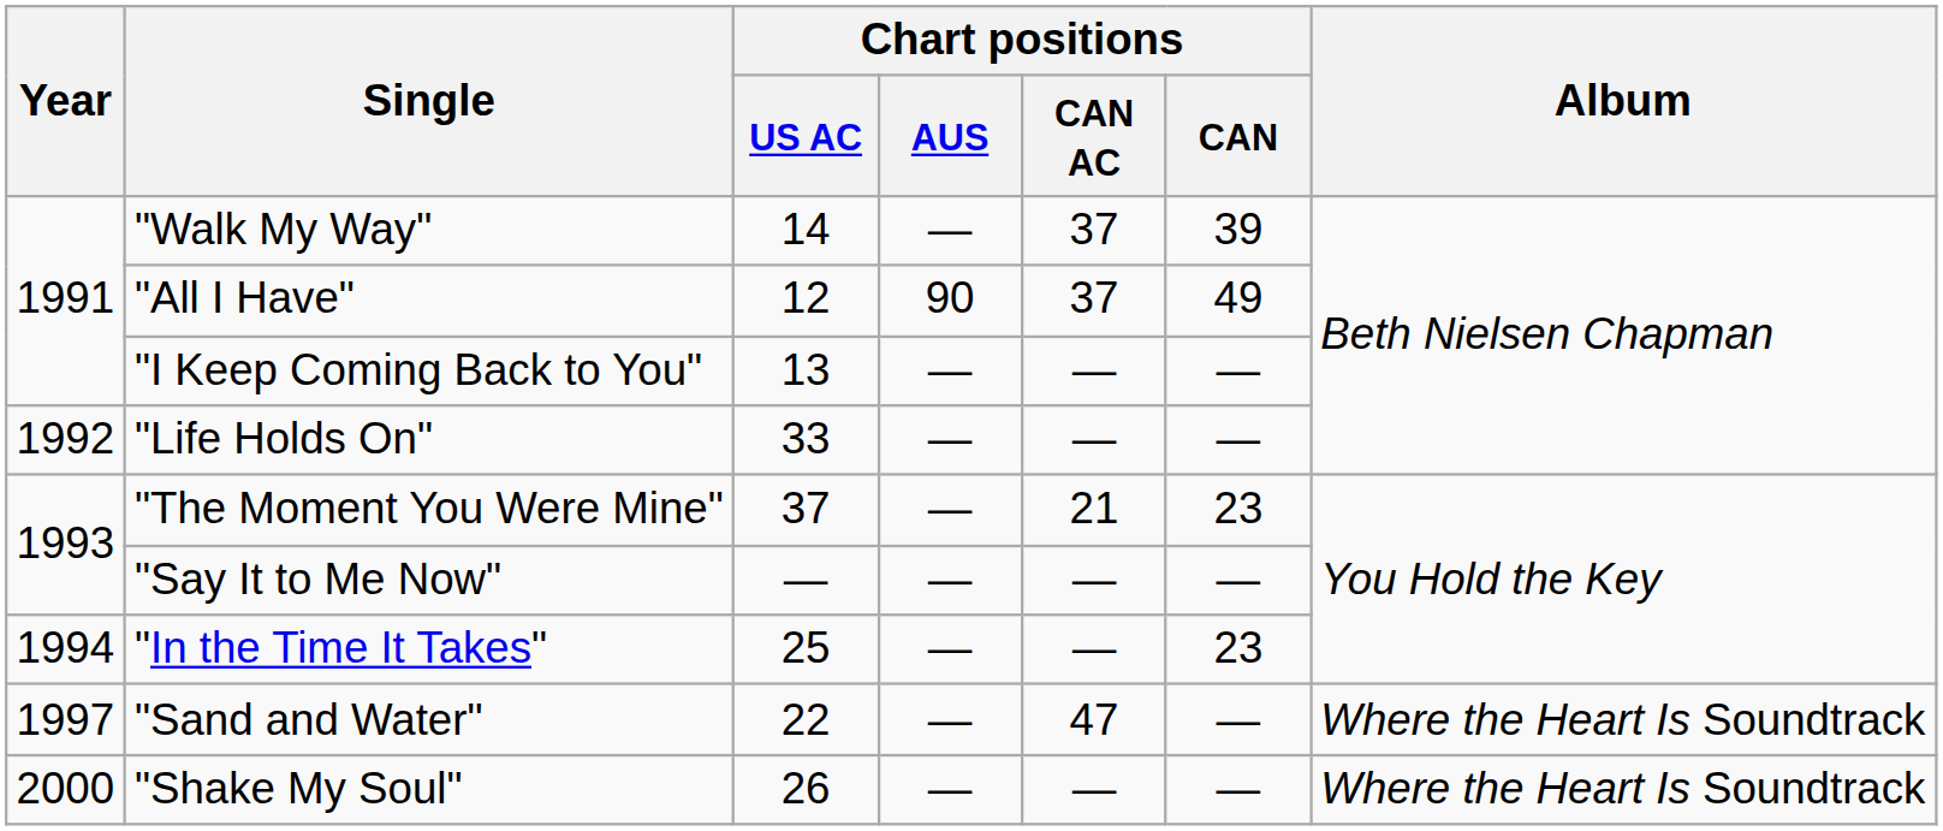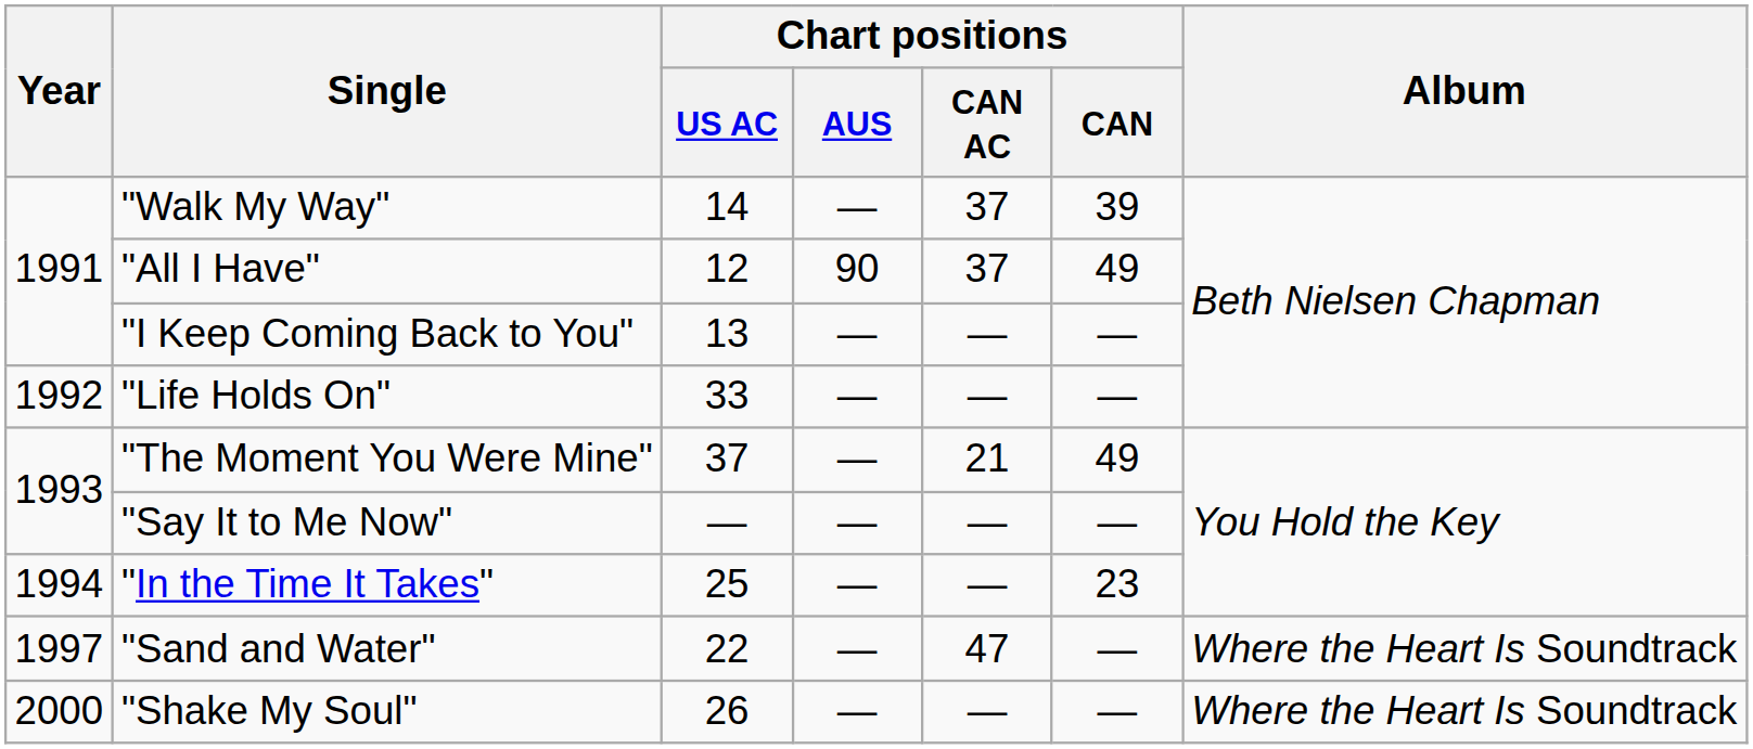"The Moment You Were Mine" | Chart positions / CAN: 23 -> 49
